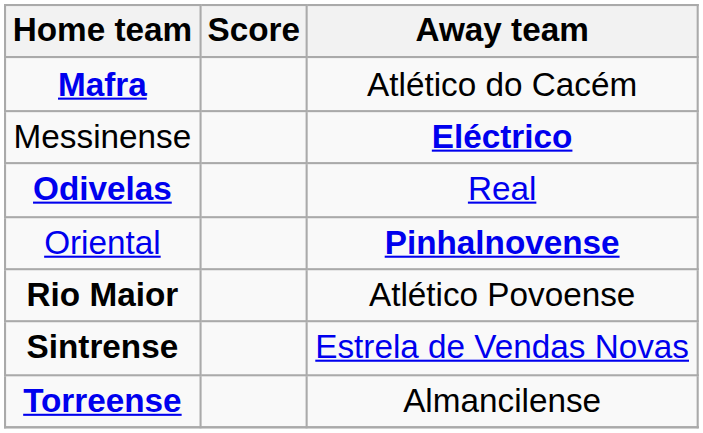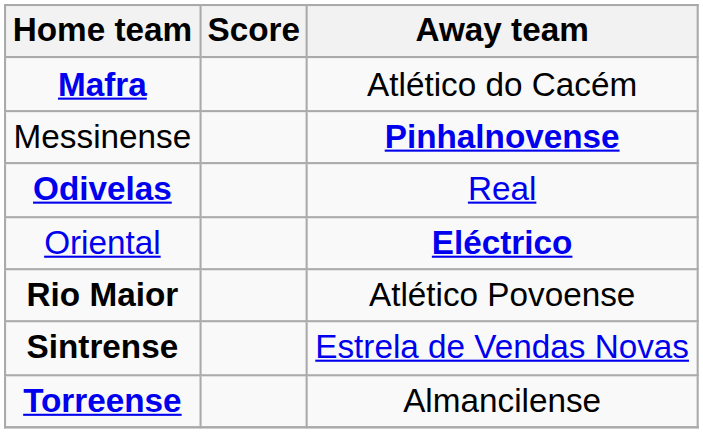Messinense | Away team: Eléctrico -> Pinhalnovense
Oriental | Away team: Pinhalnovense -> Eléctrico
